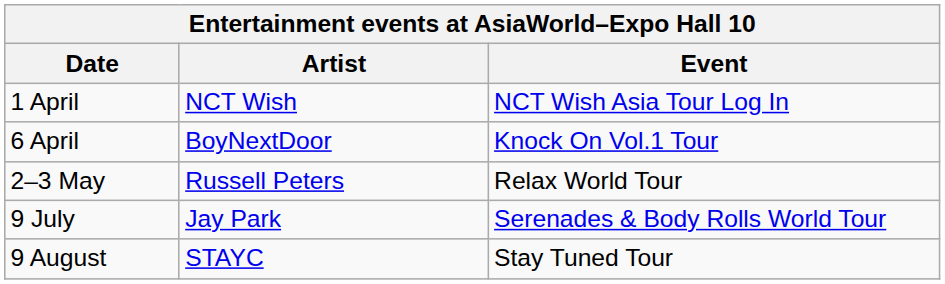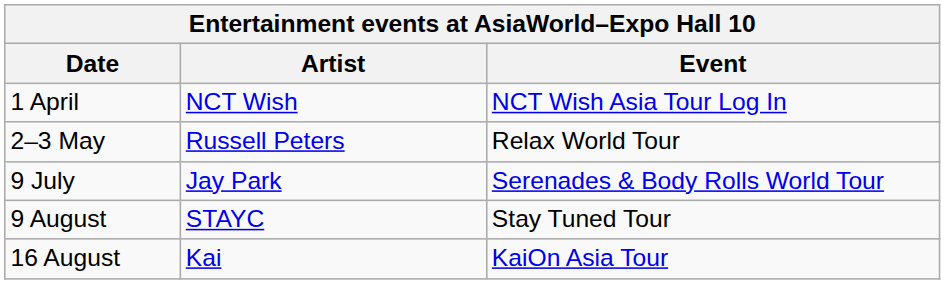- row: 6 April | BoyNextDoor | Knock On Vol.1 Tour
+ row: 16 August | Kai | KaiOn Asia Tour
